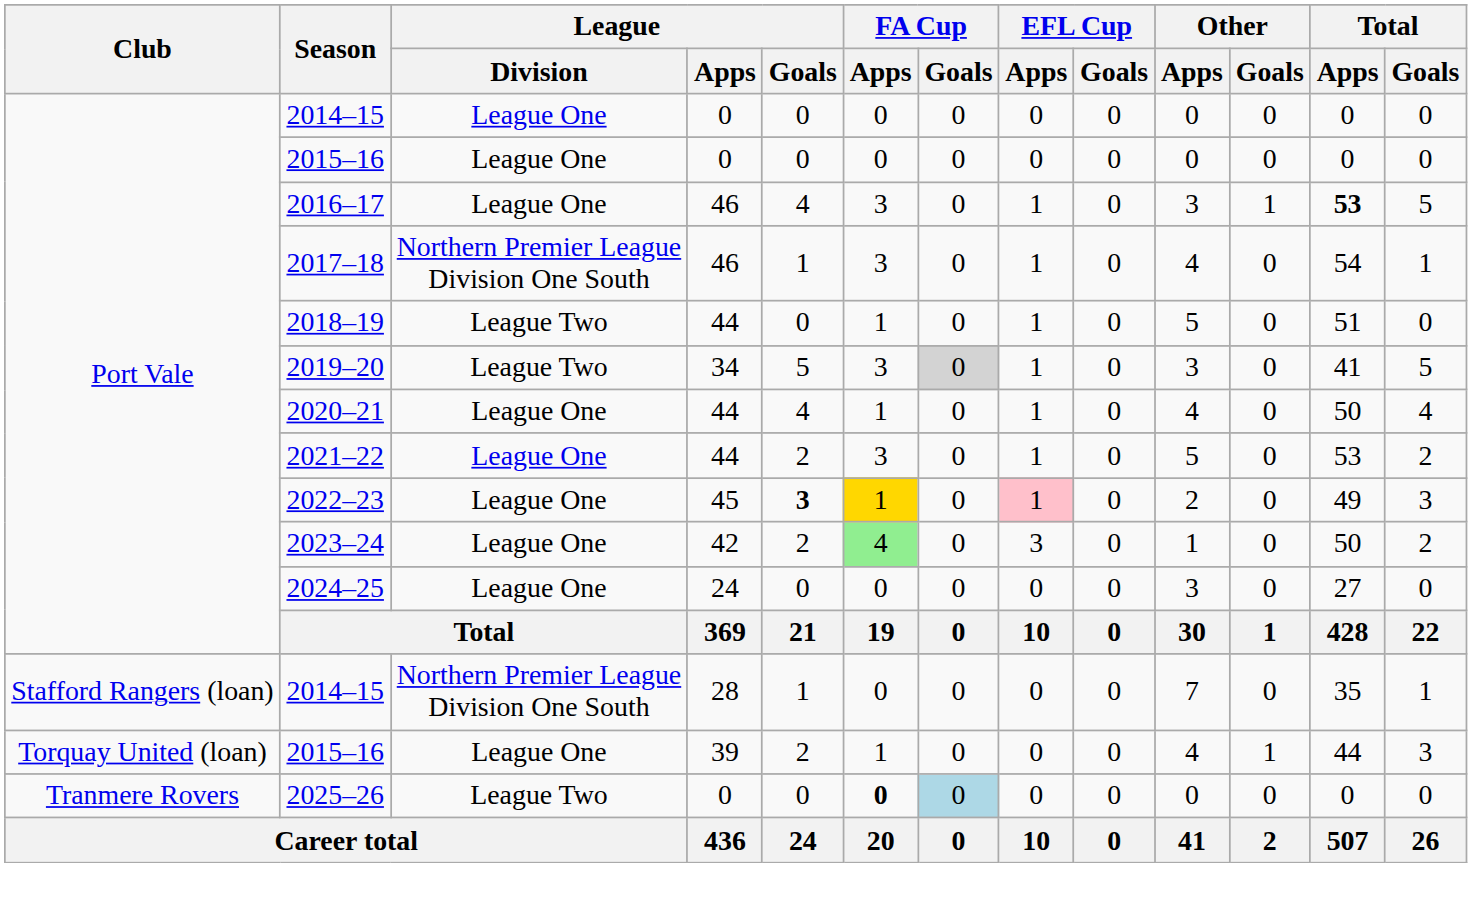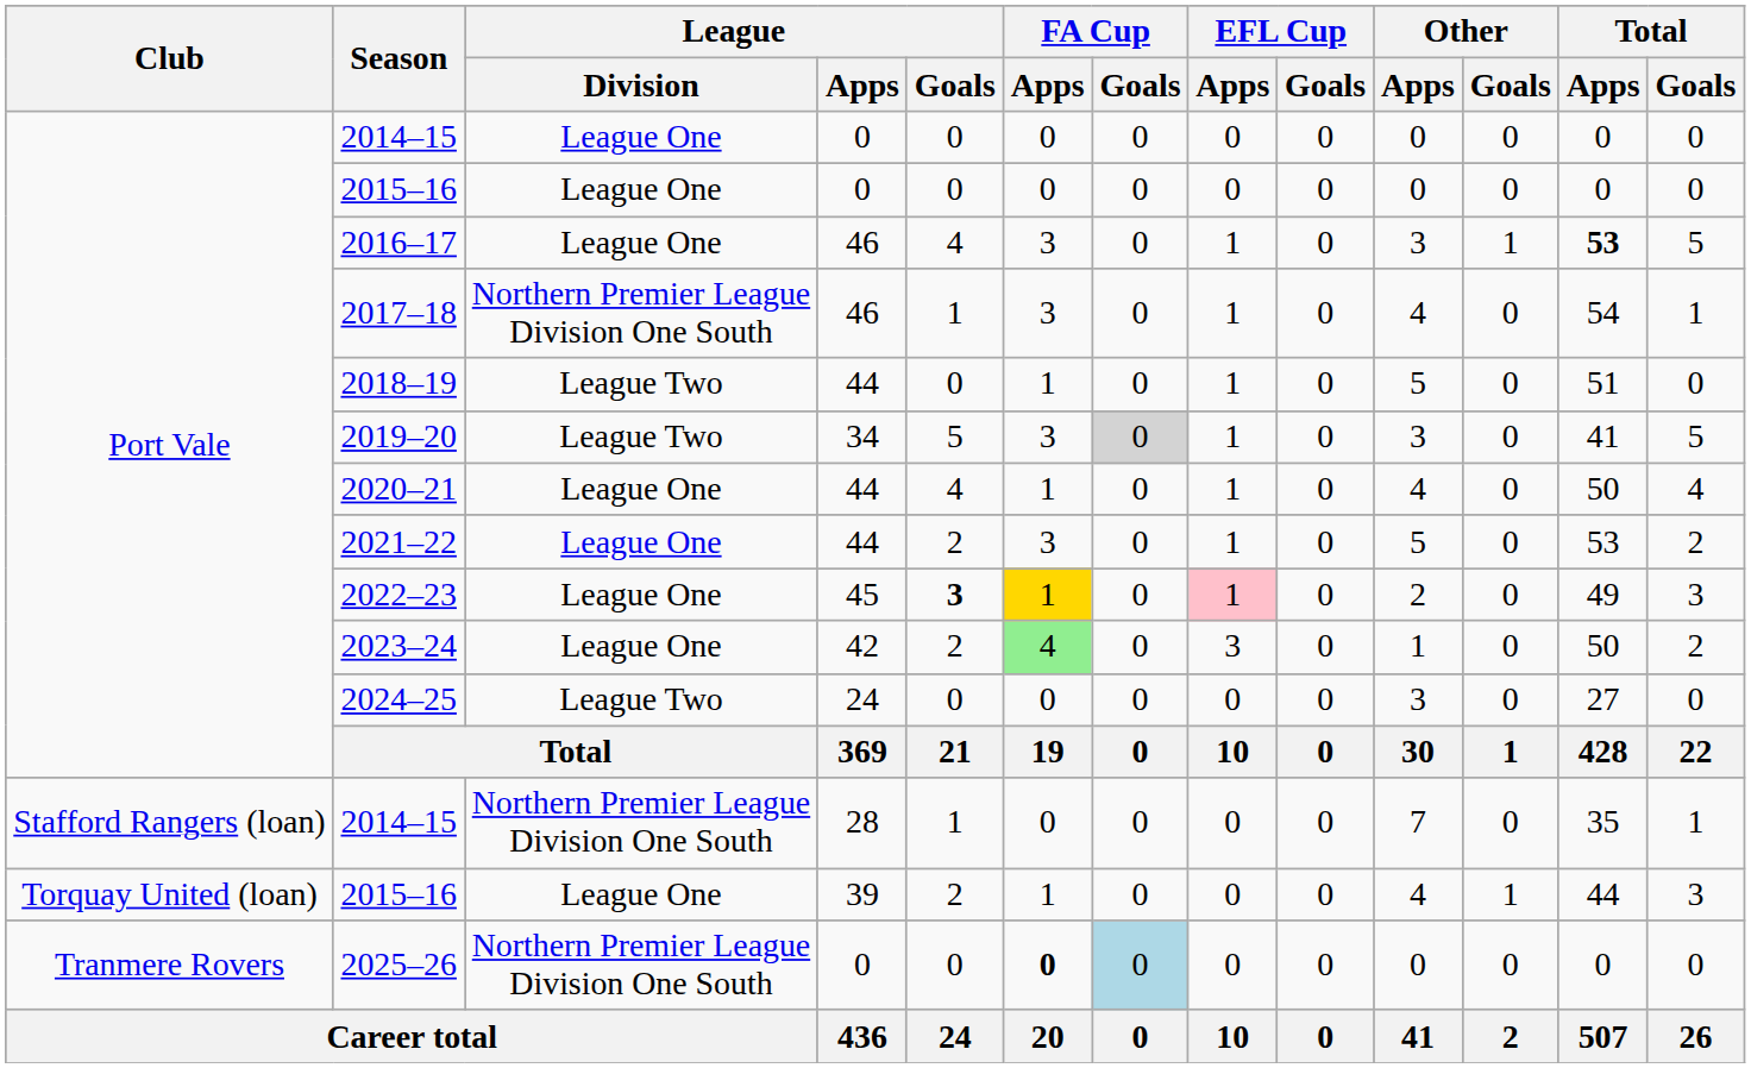2024–25 | League / Division: League One -> League Two
2025–26 | League / Division: League Two -> Northern Premier League Division One South
